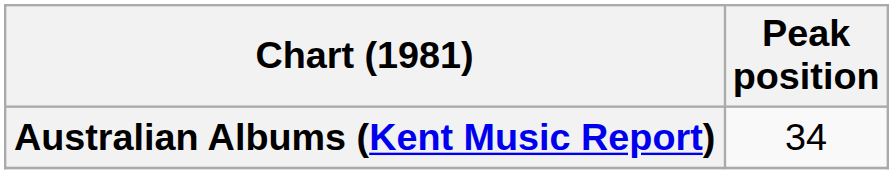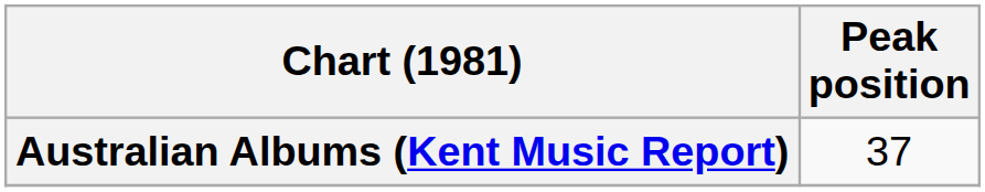Australian Albums (Kent Music Report) | Peak position: 34 -> 37
